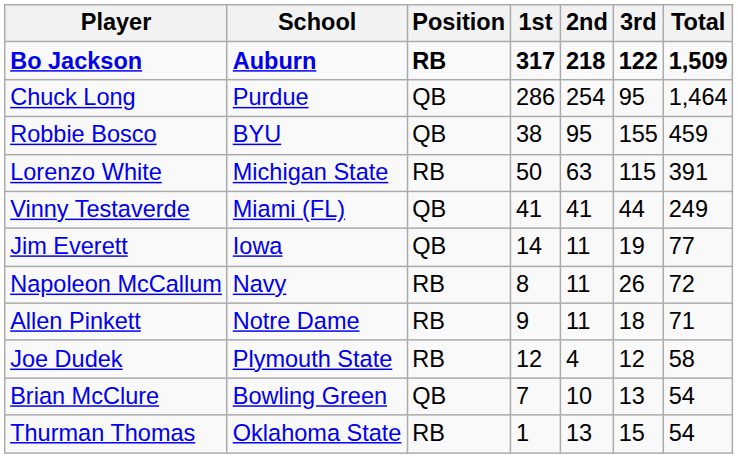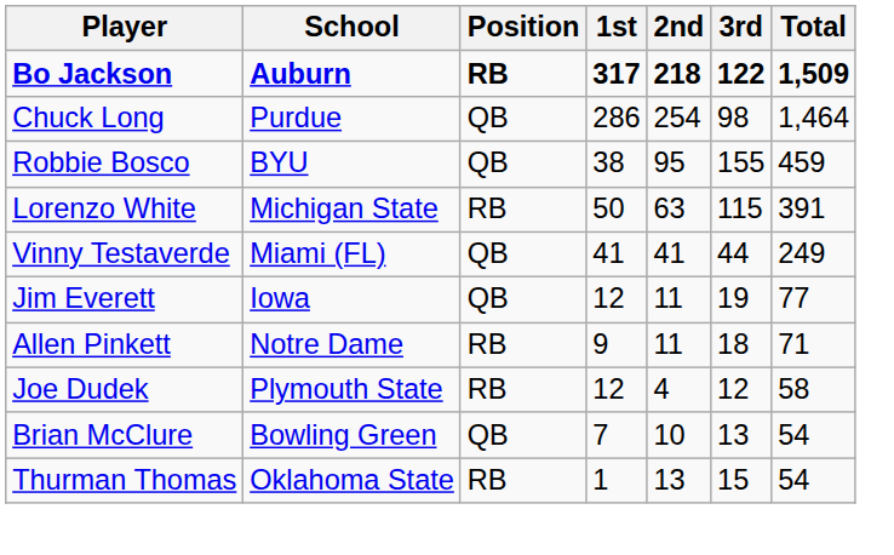Chuck Long | 3rd: 95 -> 98
Jim Everett | 1st: 14 -> 12
- row: Napoleon McCallum | Navy | RB | 8 | 11 | 26 | 72
